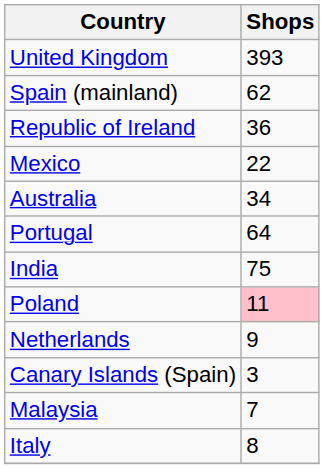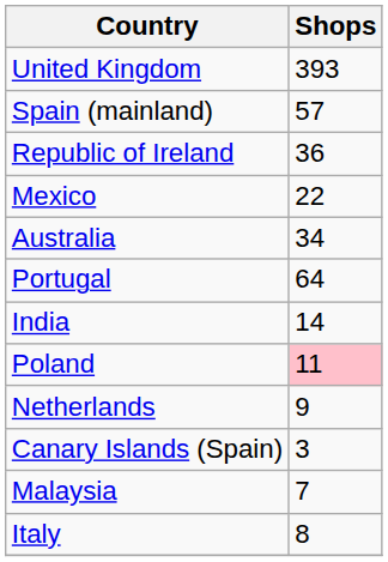Spain (mainland) | Shops: 62 -> 57
India | Shops: 75 -> 14
